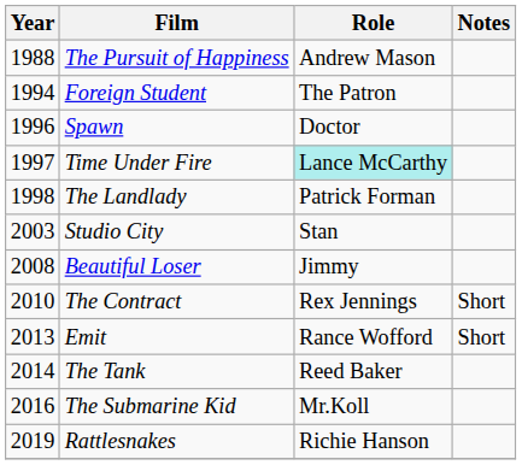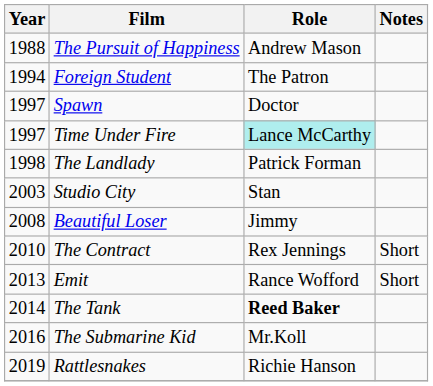Spawn | Year: 1996 -> 1997
The Tank | Role: normal -> bold
